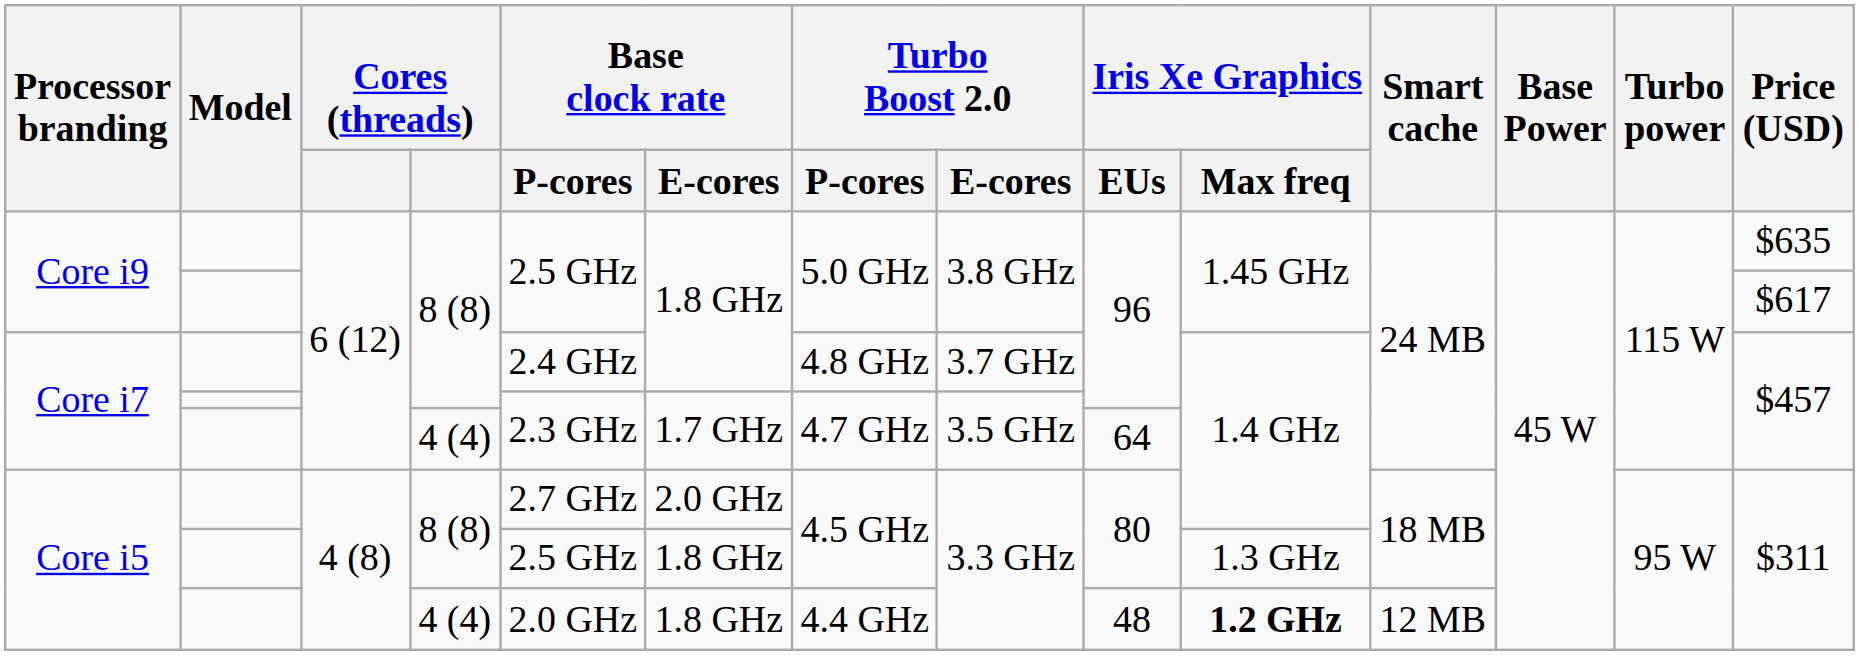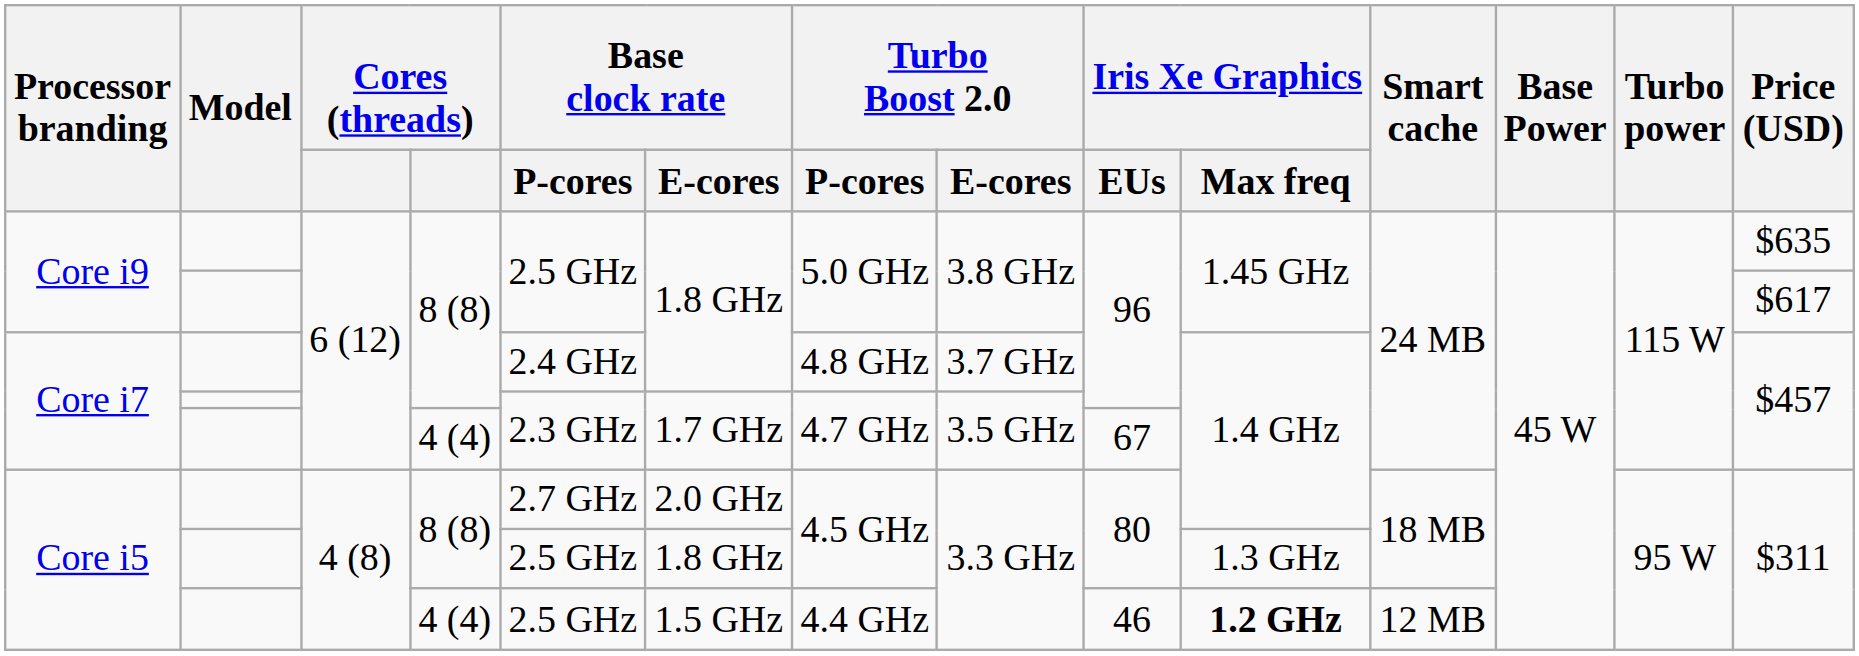Core i7 / 4 (4) | Iris Xe Graphics / EUs: 64 -> 67
Core i5 / 4 (4) | Base clock rate / P-cores: 2.0 GHz -> 2.5 GHz
Core i5 / 4 (4) | Base clock rate / E-cores: 1.8 GHz -> 1.5 GHz
Core i5 / 4 (4) | Iris Xe Graphics / EUs: 48 -> 46
